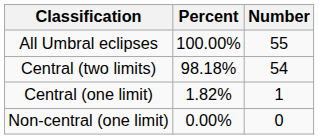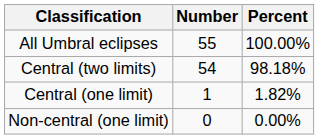columns swapped: Number <-> Percent
